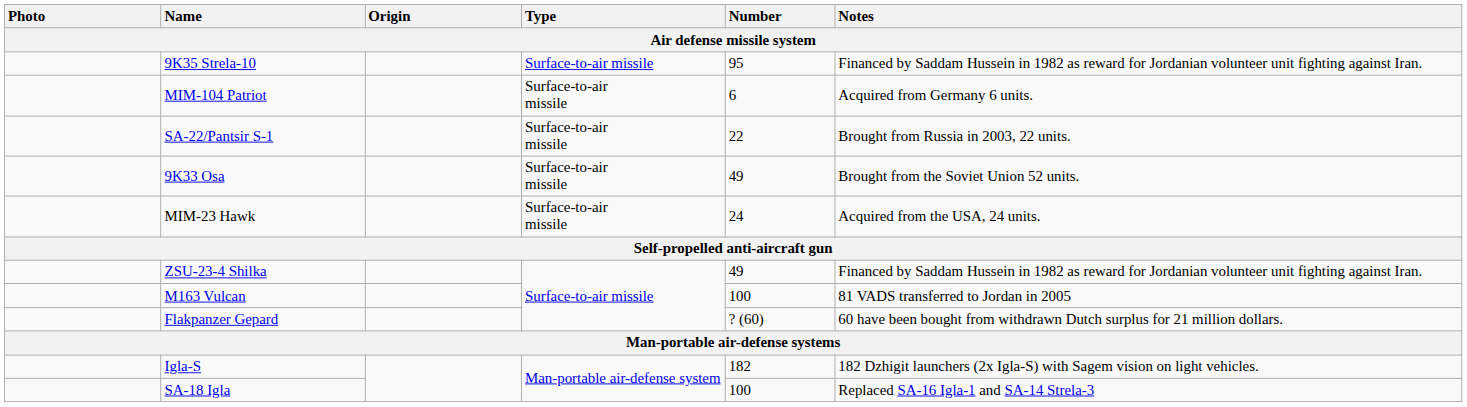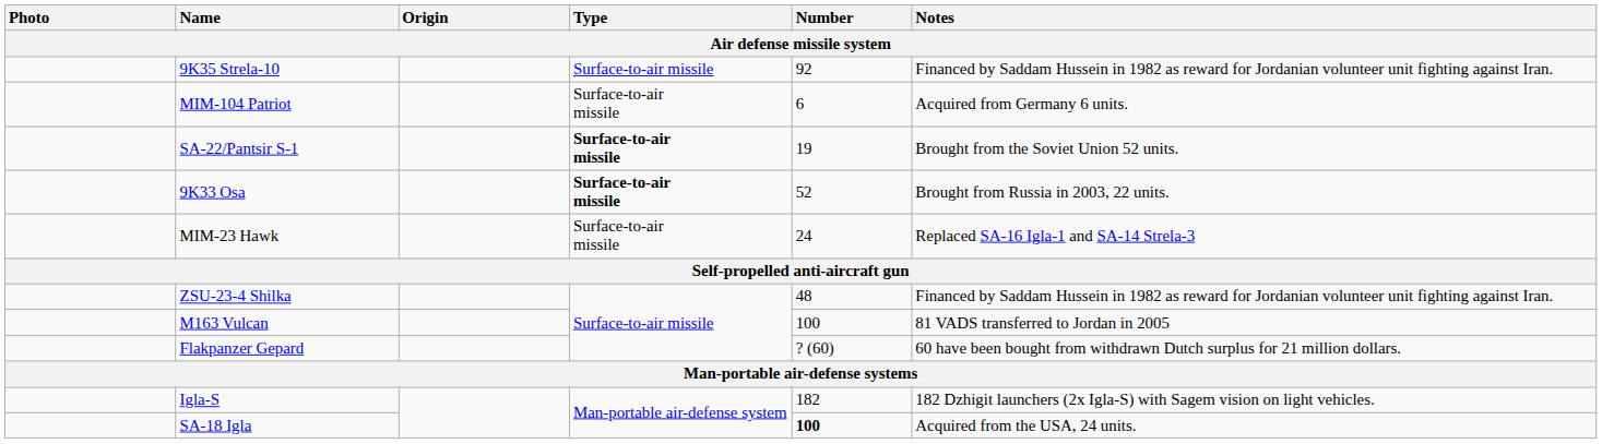9K35 Strela-10 | Number: 95 -> 92
SA-22/Pantsir S-1 | Type: normal -> bold
SA-22/Pantsir S-1 | Number: 22 -> 19
SA-22/Pantsir S-1 | Notes: Brought from Russia in 2003, 22 units. -> Brought from the Soviet Union 52 units.
9K33 Osa | Type: normal -> bold
9K33 Osa | Number: 49 -> 52
9K33 Osa | Notes: Brought from the Soviet Union 52 units. -> Brought from Russia in 2003, 22 units.
MIM-23 Hawk | Notes: Acquired from the USA, 24 units. -> Replaced SA-16 Igla-1 and SA-14 Strela-3
ZSU-23-4 Shilka | Number: 49 -> 48
SA-18 Igla | Number: normal -> bold
SA-18 Igla | Notes: Replaced SA-16 Igla-1 and SA-14 Strela-3 -> Acquired from the USA, 24 units.
